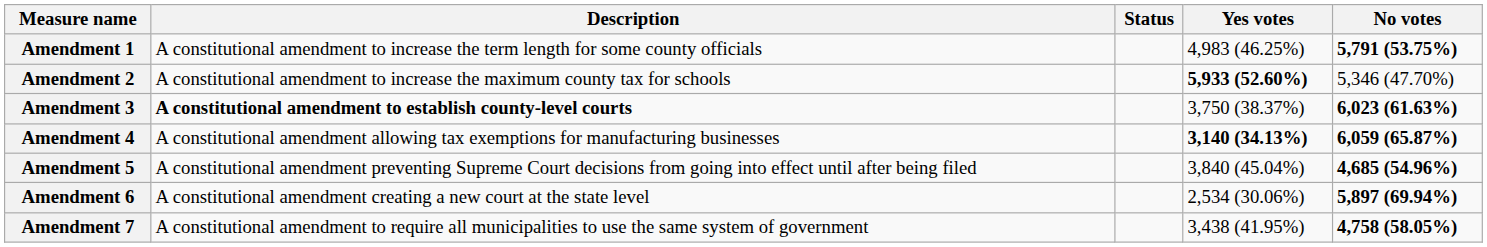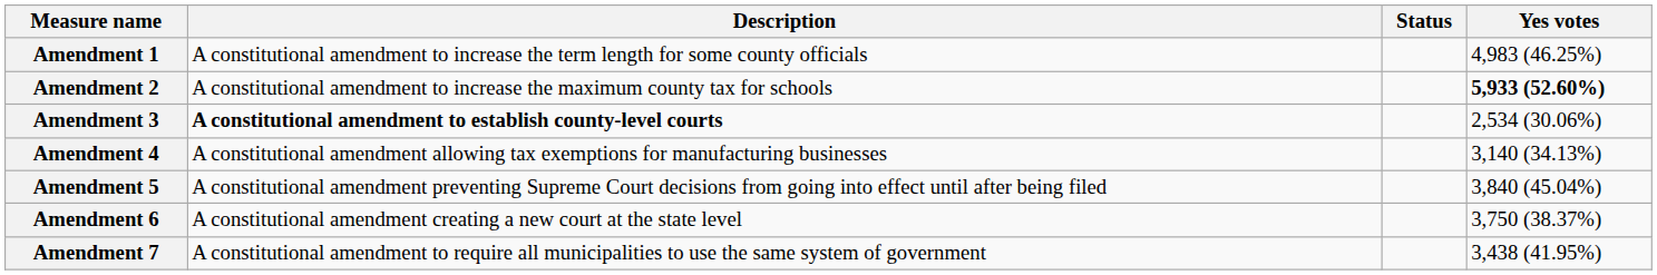- column: No votes | 5,791 (53.75%) | 5,346 (47.70%) | 6,023 (61.63%) | 6,059 (65.87%) | 4,685 (54.96%) | 5,897 (69.94%) | 4,758 (58.05%)
Amendment 3 | Yes votes: 3,750 (38.37%) -> 2,534 (30.06%)
Amendment 4 | Yes votes: bold -> normal
Amendment 6 | Yes votes: 2,534 (30.06%) -> 3,750 (38.37%)
